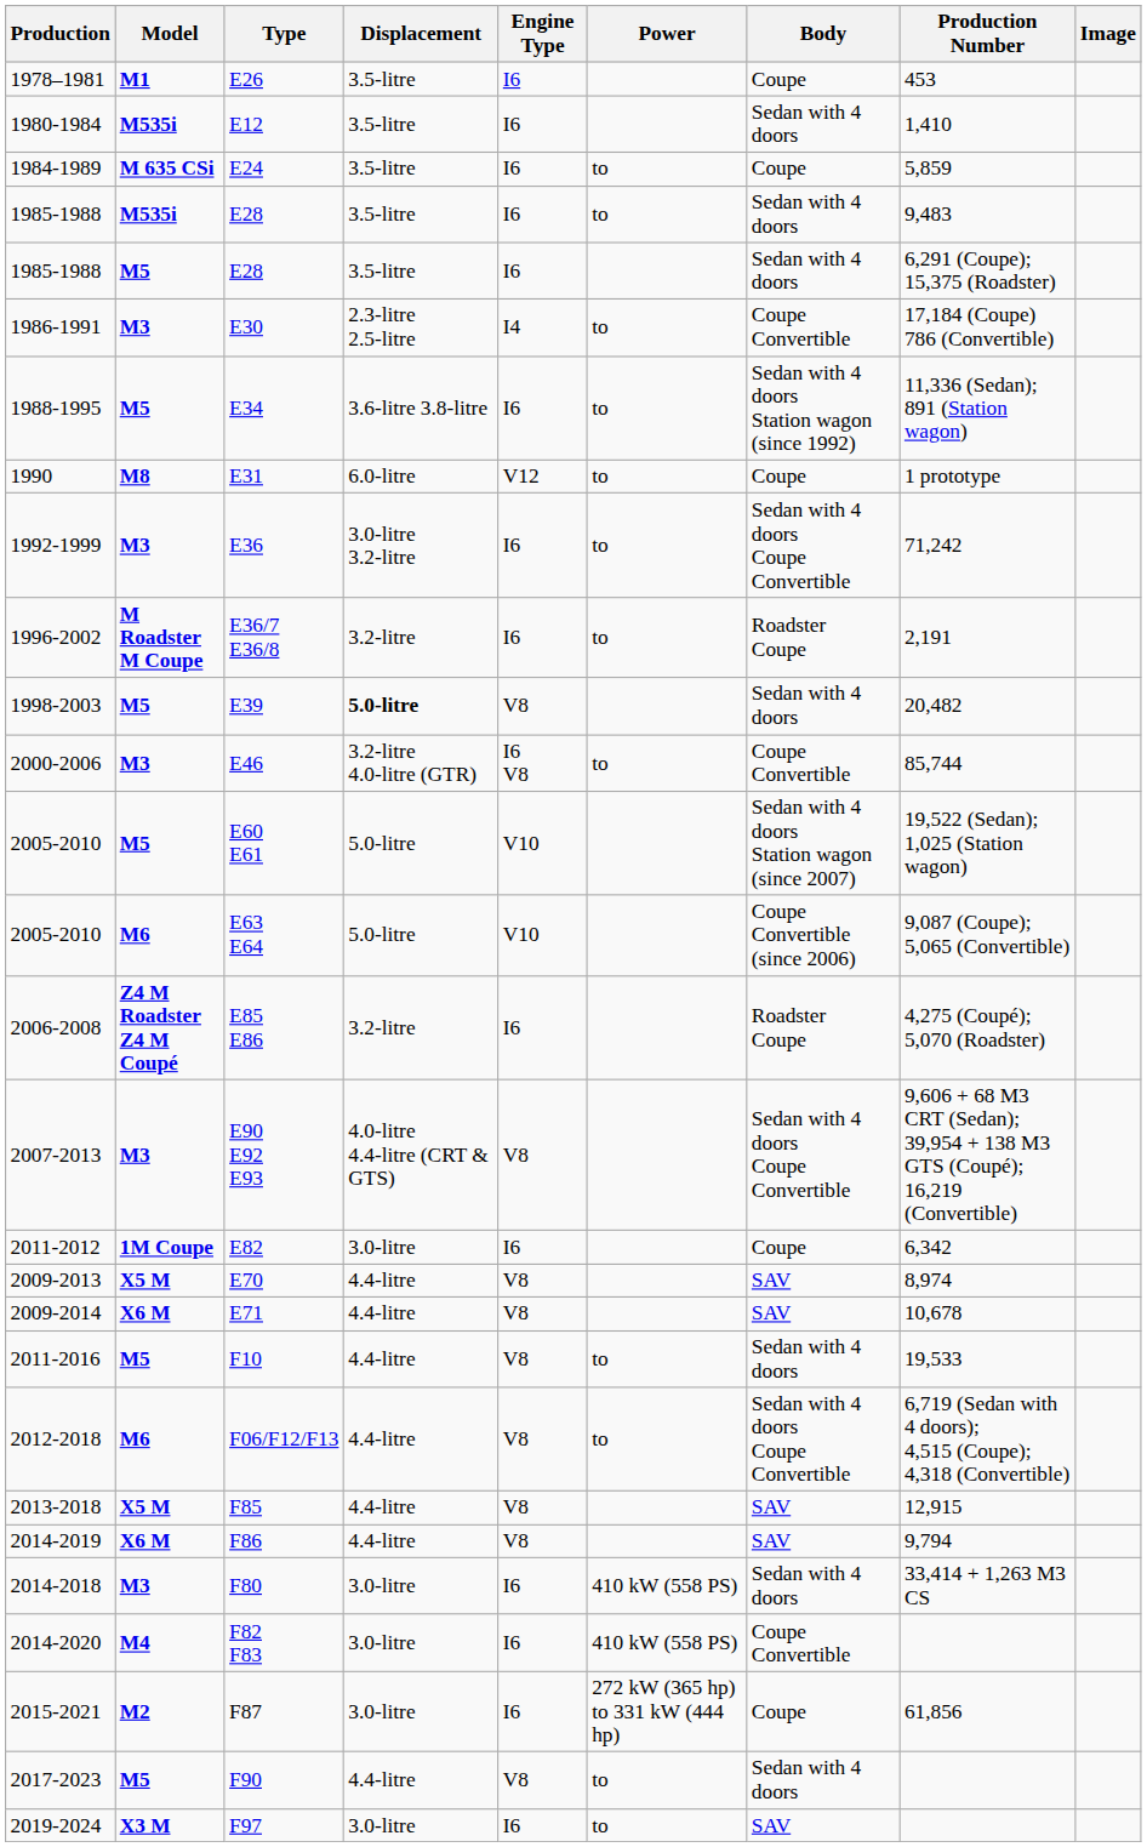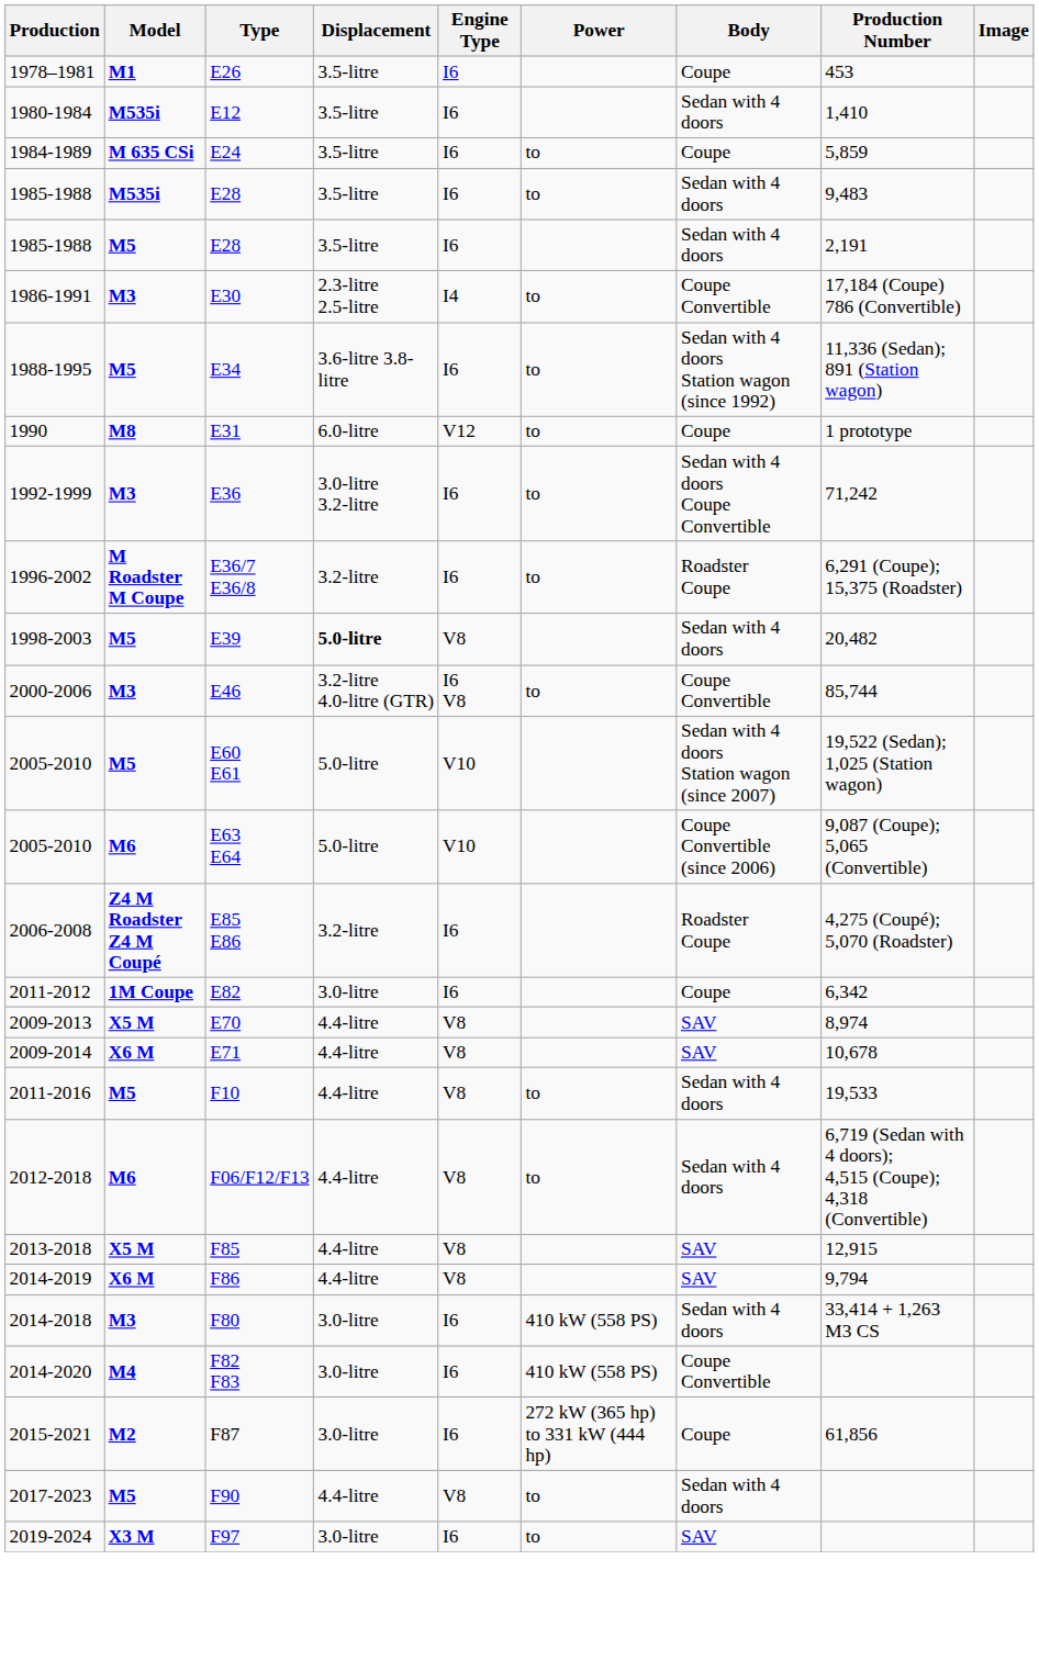M5 / E28 | Production Number: 6,291 (Coupe); 15,375 (Roadster) -> 2,191
E36/7 E36/8 | Production Number: 2,191 -> 6,291 (Coupe); 15,375 (Roadster)
- row: 2007-2013 | M3 | E90 E92 E93 | 4.0-litre 4.4-litre (CRT & GTS) | V8 | Sedan with 4 doors Coupe Convertible | 9,606 + 68 M3 CRT (Sedan); 39,954 + 138 M3 GTS (Coupé); 16,219 (Convertible)
F06/F12/F13 | Body: Sedan with 4 doors Coupe Convertible -> Sedan with 4 doors
